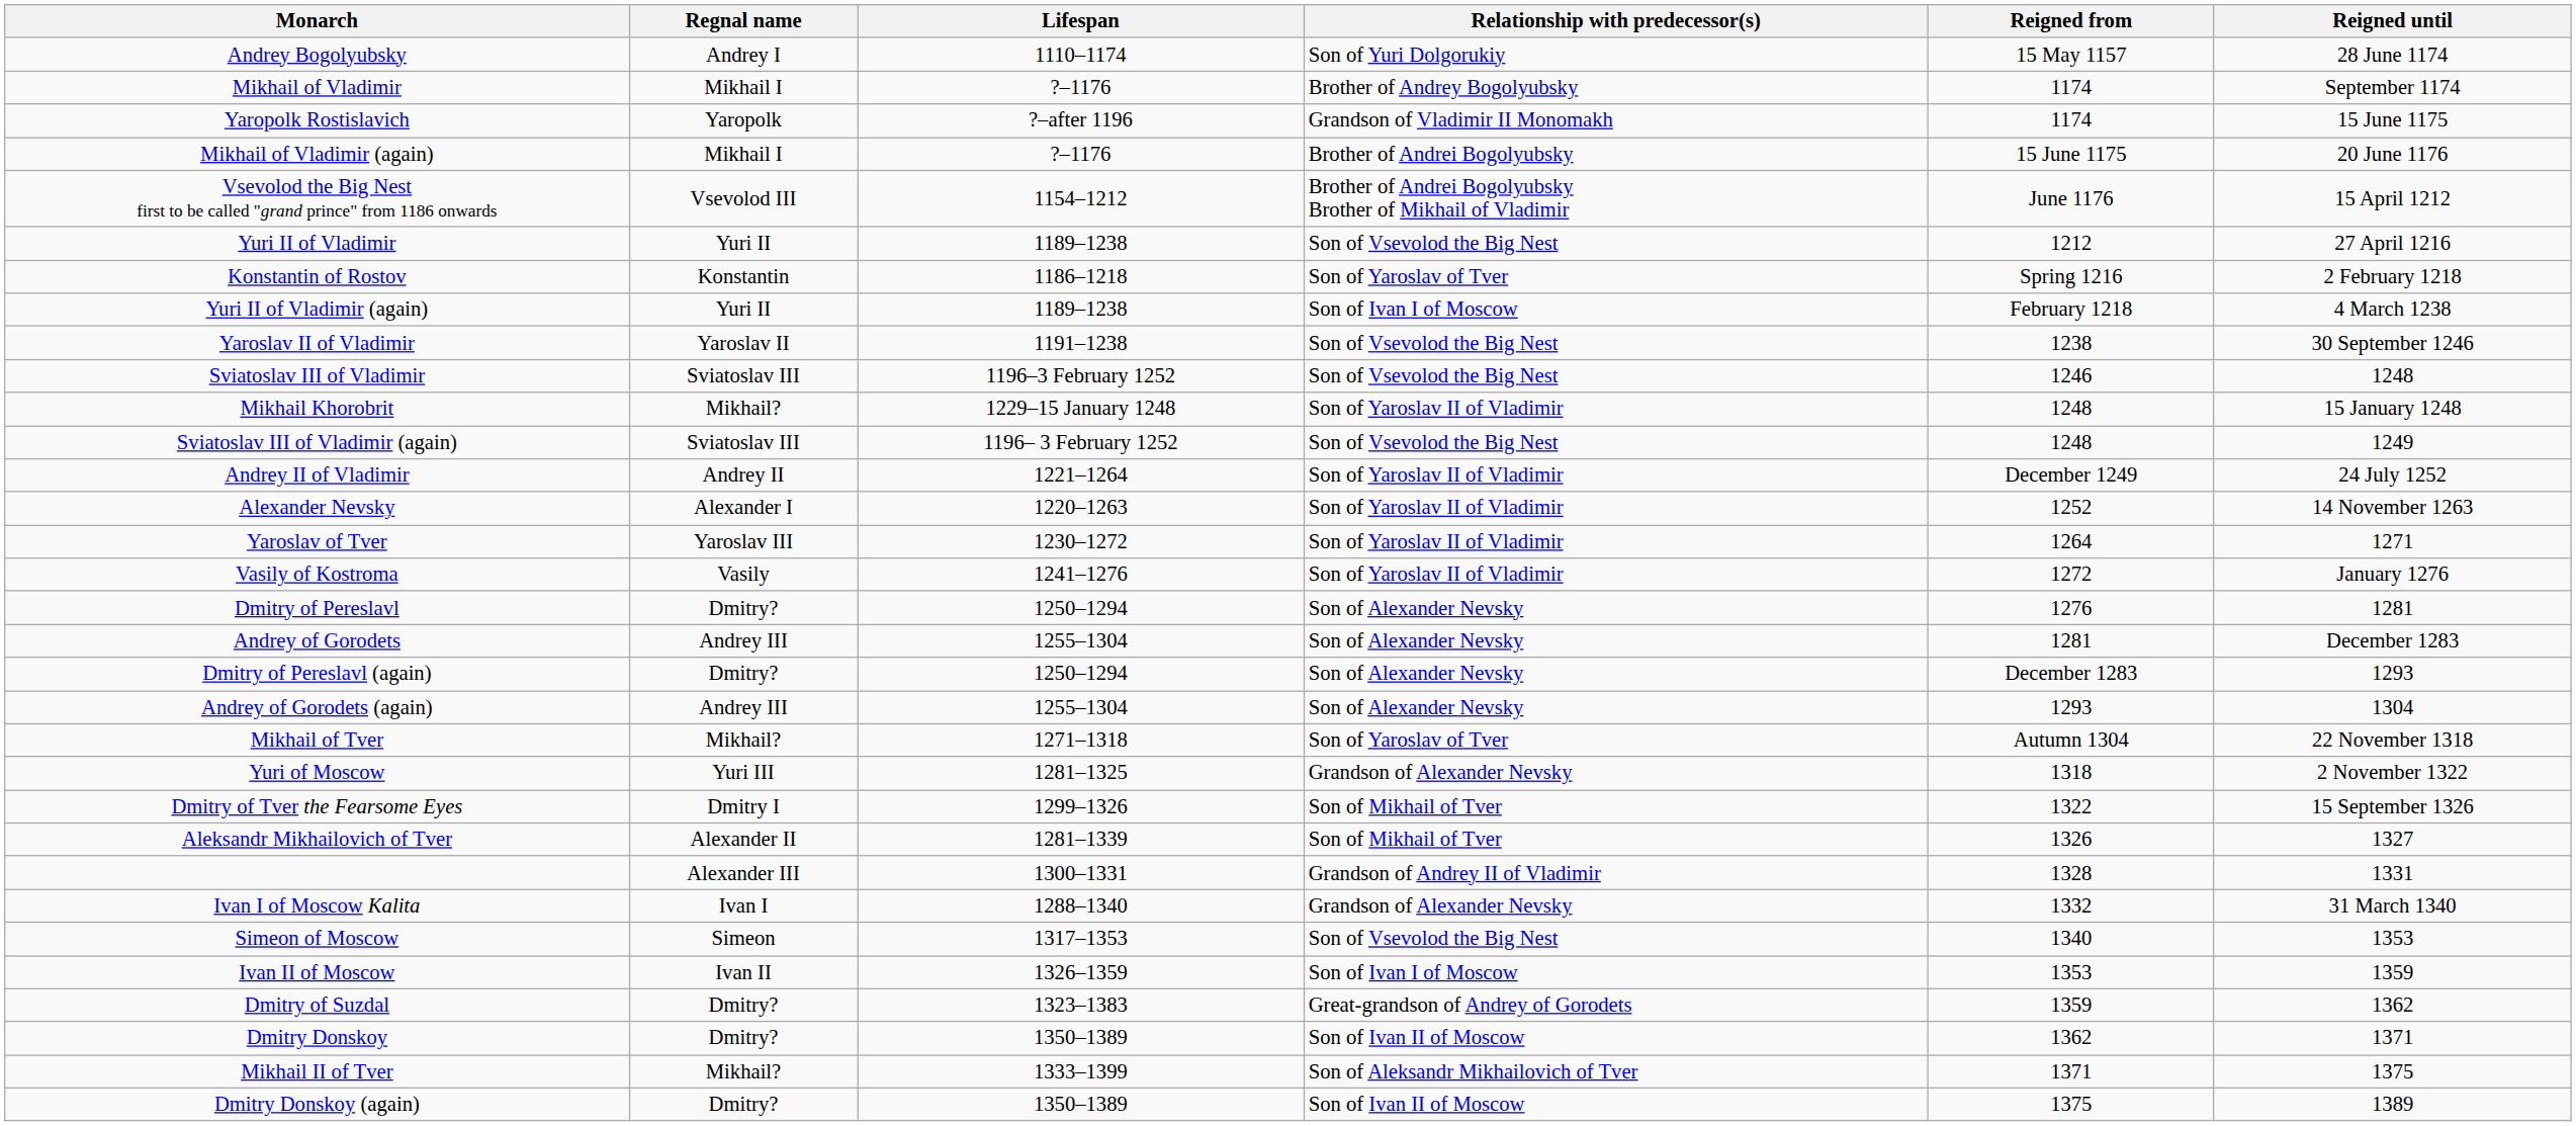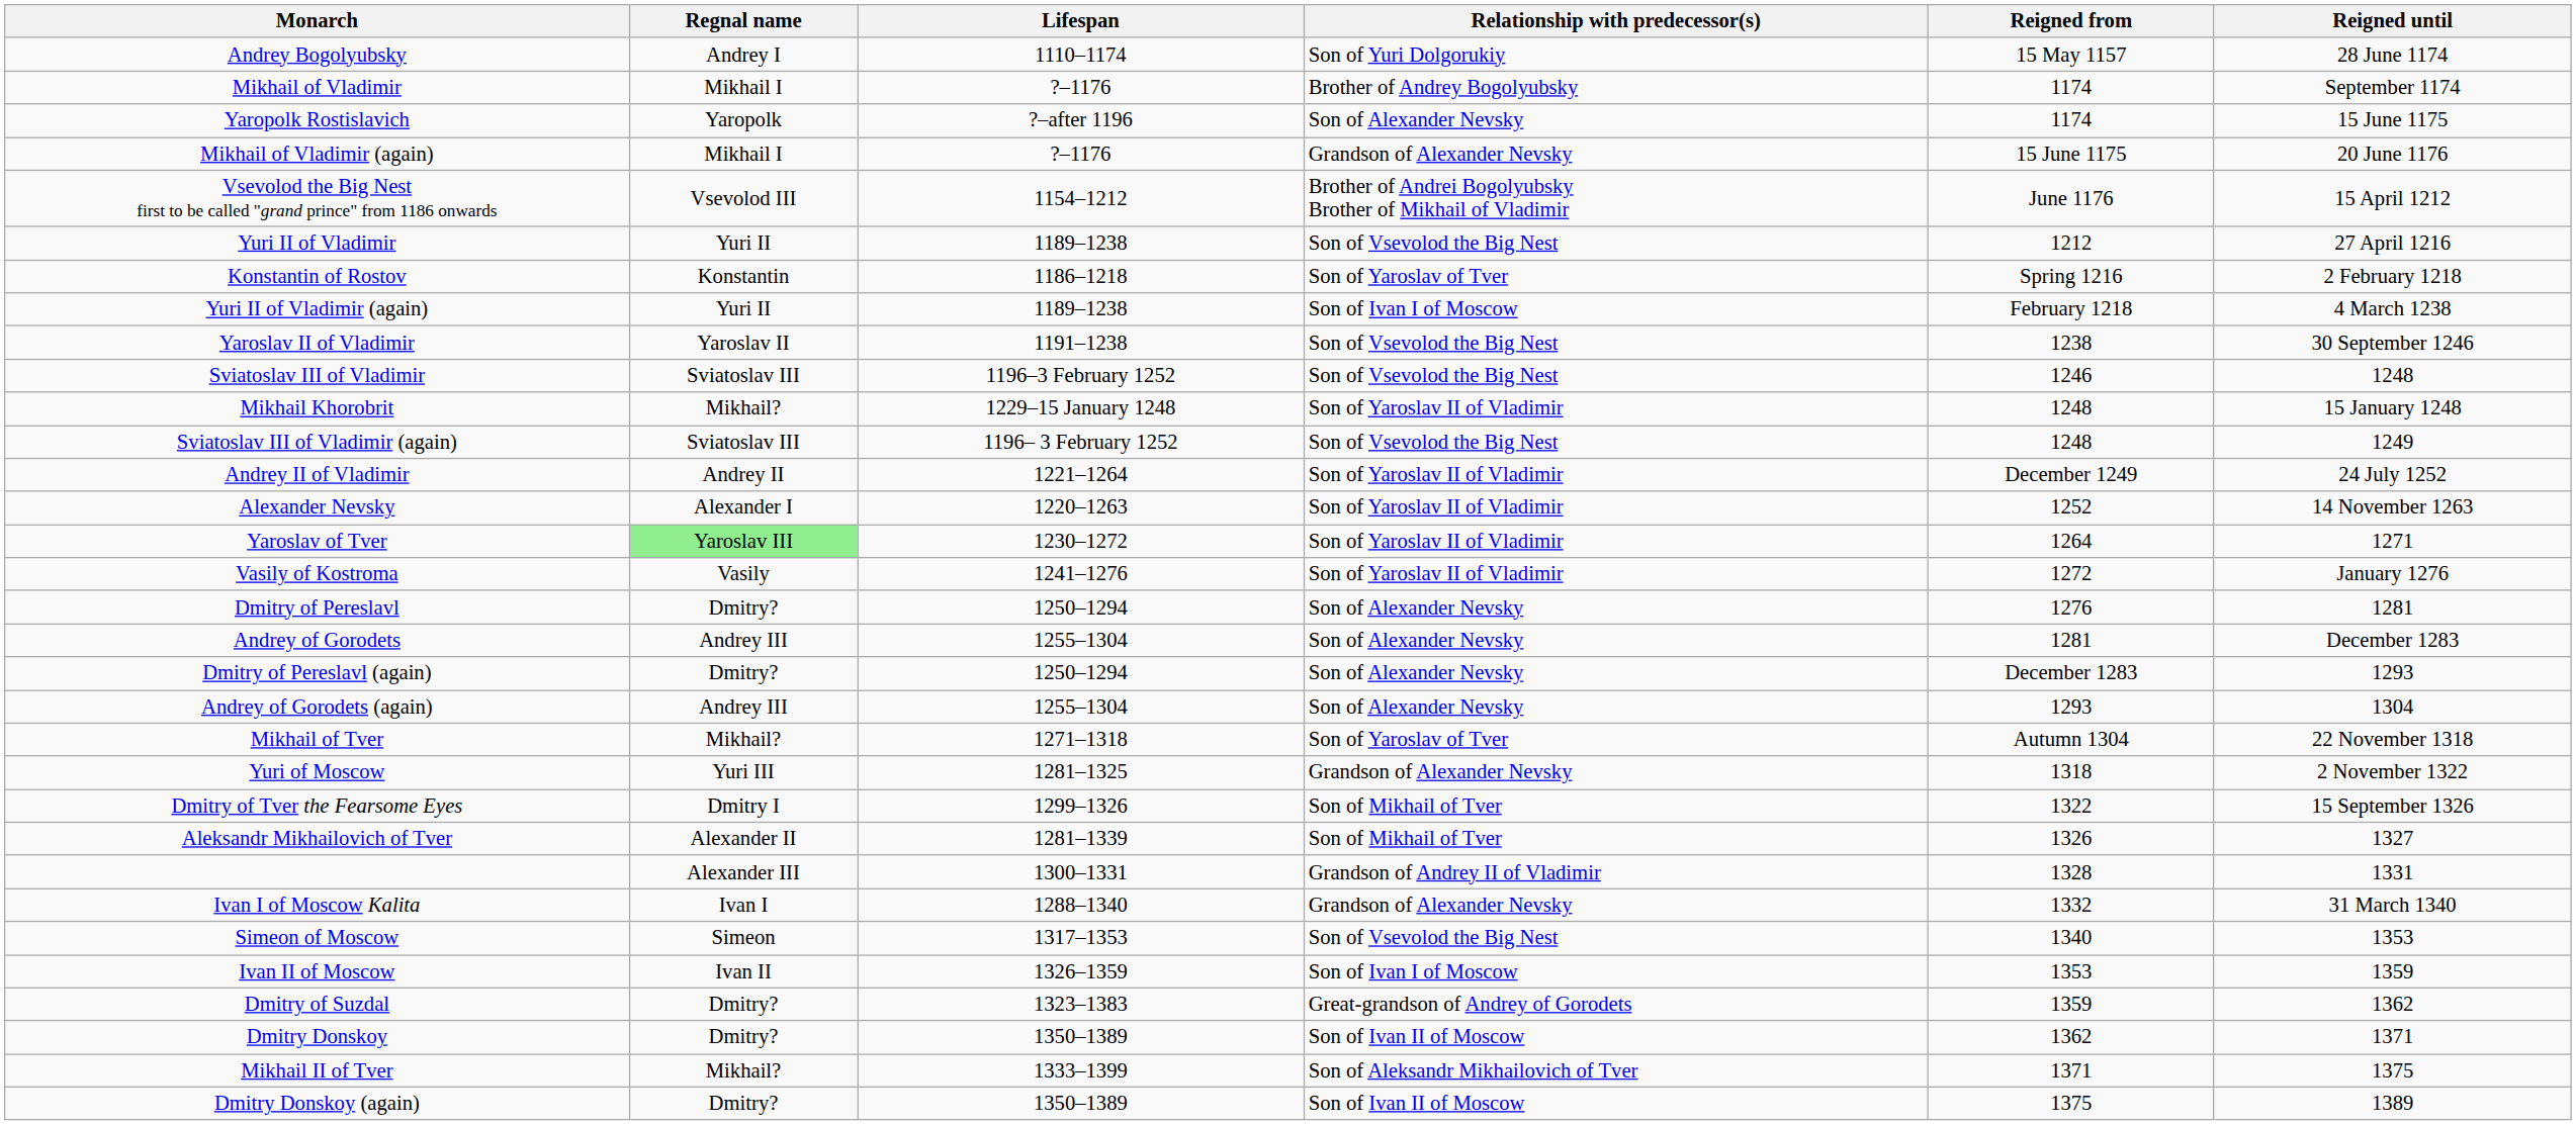Yaropolk Rostislavich | Relationship with predecessor(s): Grandson of Vladimir II Monomakh -> Son of Alexander Nevsky
Mikhail of Vladimir (again) | Relationship with predecessor(s): Brother of Andrei Bogolyubsky -> Grandson of Alexander Nevsky
Yaroslav of Tver | Regnal name: no background -> lightgreen background
